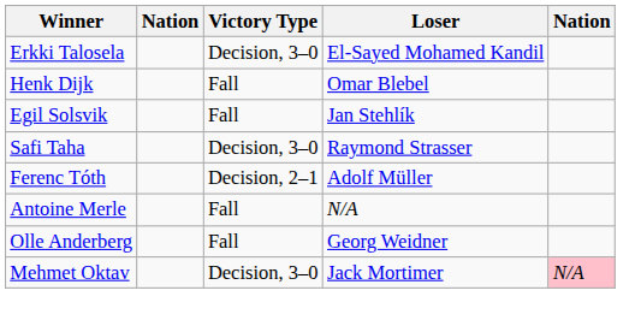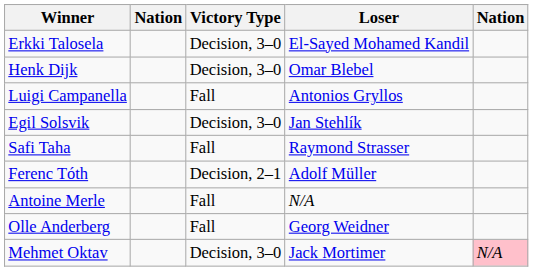Henk Dijk | Victory Type: Fall -> Decision, 3–0
+ row: Luigi Campanella | Fall | Antonios Gryllos
Egil Solsvik | Victory Type: Fall -> Decision, 3–0
Safi Taha | Victory Type: Decision, 3–0 -> Fall
